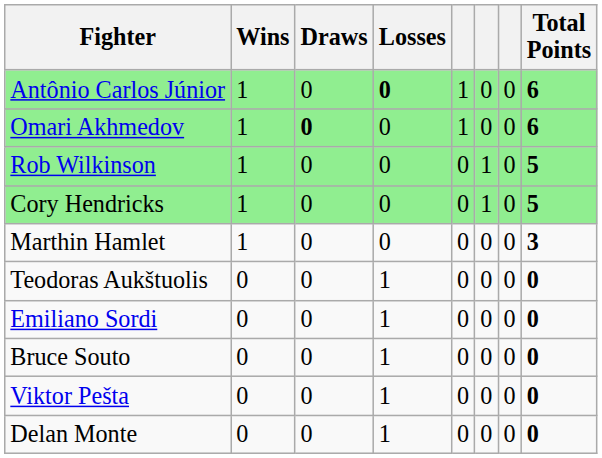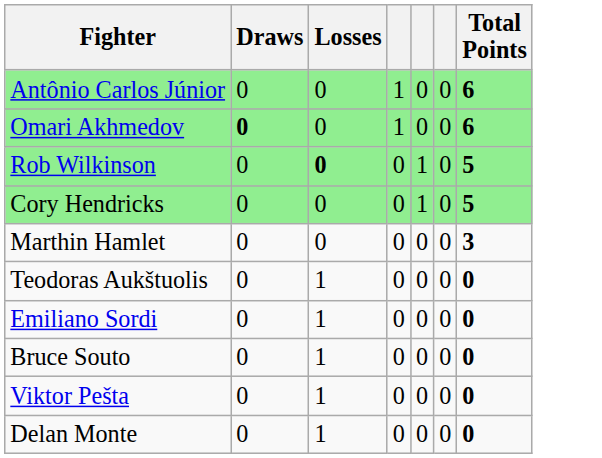- column: Wins | 1 | 1 | 1 | 1 | 1 | 0 | 0 | 0 | 0 | 0
Antônio Carlos Júnior | Losses: bold -> normal
Rob Wilkinson | Losses: normal -> bold
